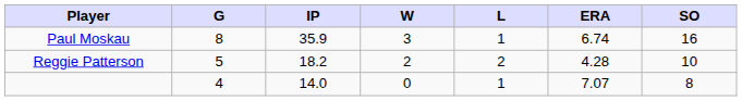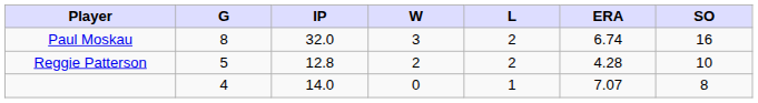Paul Moskau | IP: 35.9 -> 32.0
Paul Moskau | L: 1 -> 2
Reggie Patterson | IP: 18.2 -> 12.8
